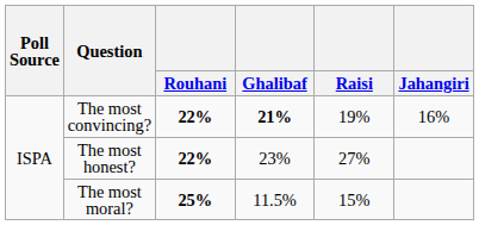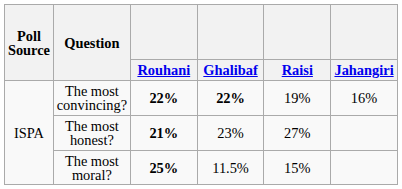The most convincing? | Ghalibaf: 21% -> 22%
The most honest? | Rouhani: 22% -> 21%
